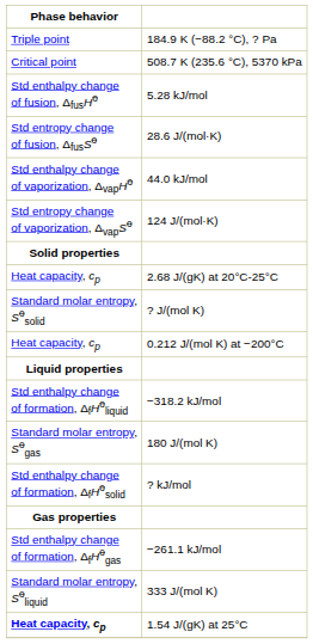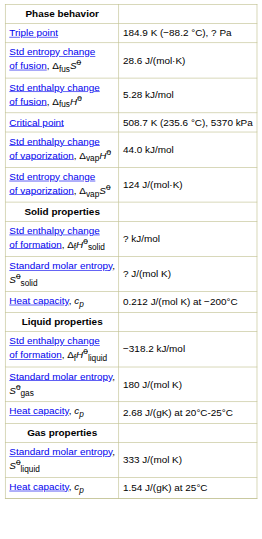rows swapped: 508.7 K (235.6 °C), 5370 kPa <-> 28.6 J/(mol·K)
rows swapped: ? kJ/mol <-> 2.68 J/(gK) at 20°C-25°C
- row: Std enthalpy change of formation, ΔfHogas | −261.1 kJ/mol
1.54 J/(gK) at 25°C | Phase behavior: bold -> normal
